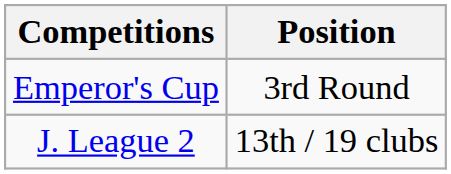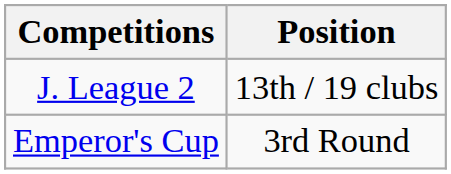rows swapped: J. League 2 <-> Emperor's Cup
